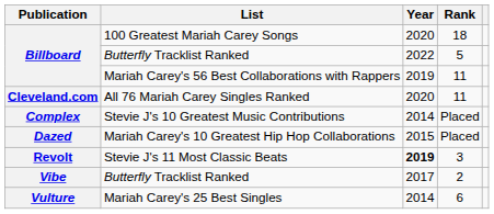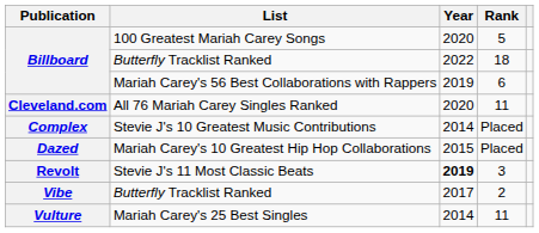100 Greatest Mariah Carey Songs | Rank: 18 -> 5
Billboard / Butterfly Tracklist Ranked | Rank: 5 -> 18
Mariah Carey's 56 Best Collaborations with Rappers | Rank: 11 -> 6
Mariah Carey's 25 Best Singles | Rank: 6 -> 11
